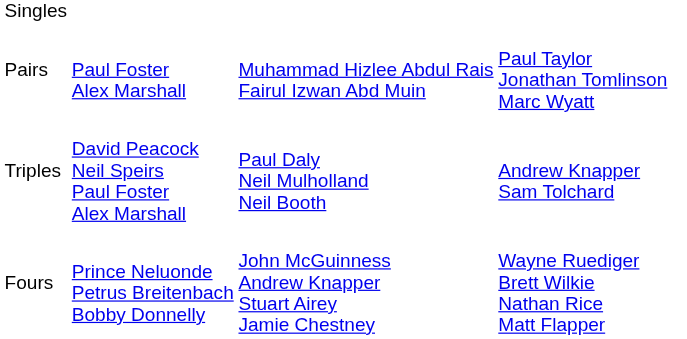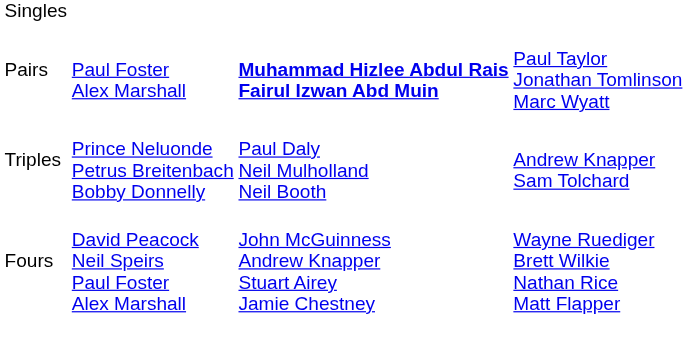Pairs | column 3: normal -> bold
Triples | column 2: David Peacock Neil Speirs Paul Foster Alex Marshall -> Prince Neluonde Petrus Breitenbach Bobby Donnelly
Fours | column 2: Prince Neluonde Petrus Breitenbach Bobby Donnelly -> David Peacock Neil Speirs Paul Foster Alex Marshall
